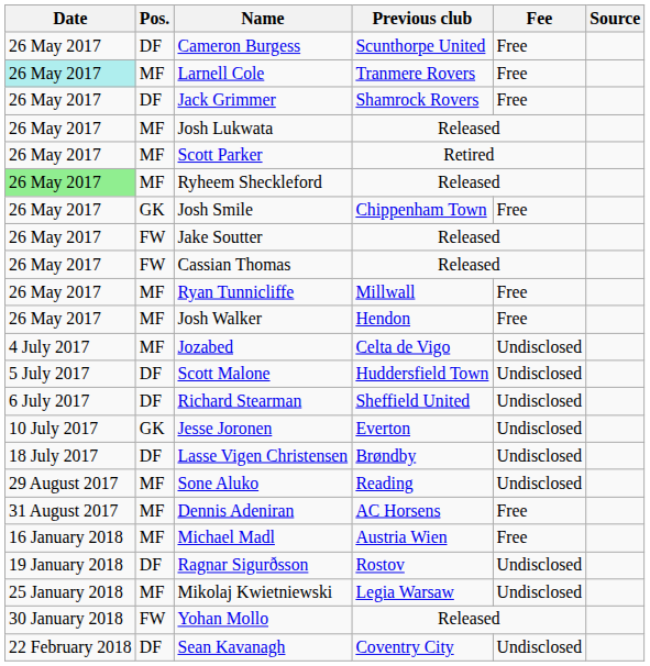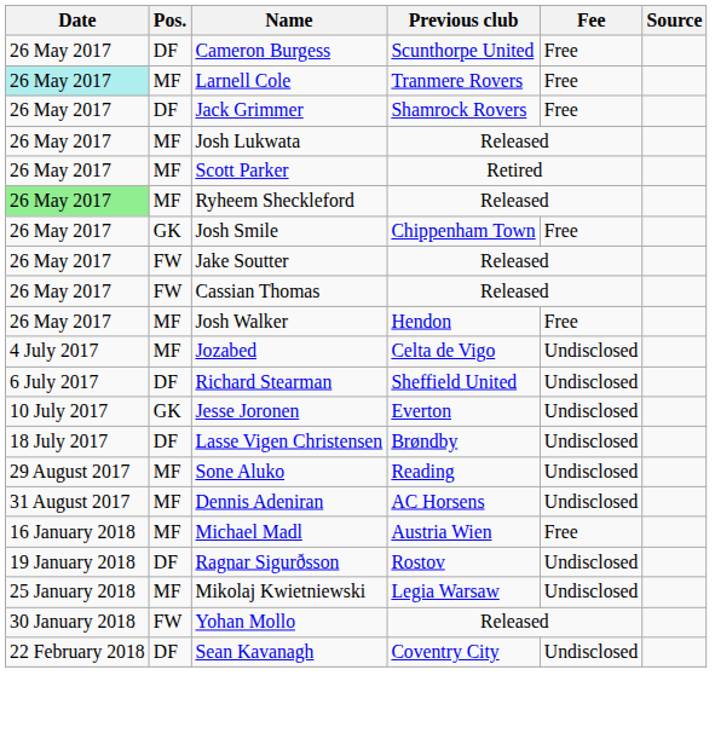- row: 26 May 2017 | MF | Ryan Tunnicliffe | Millwall | Free
- row: 5 July 2017 | DF | Scott Malone | Huddersfield Town | Undisclosed
Dennis Adeniran | Fee: Free -> Undisclosed
